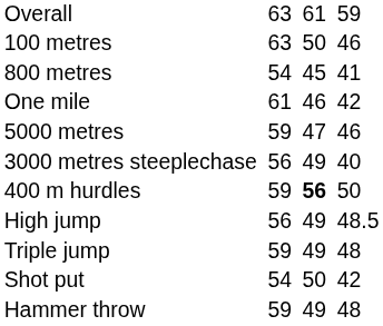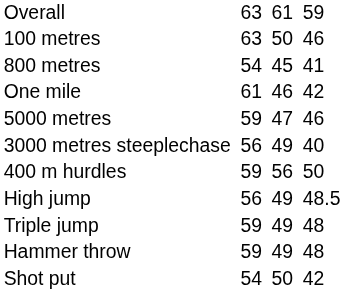400 m hurdles | column 5: bold -> normal
rows swapped: Shot put <-> Hammer throw
